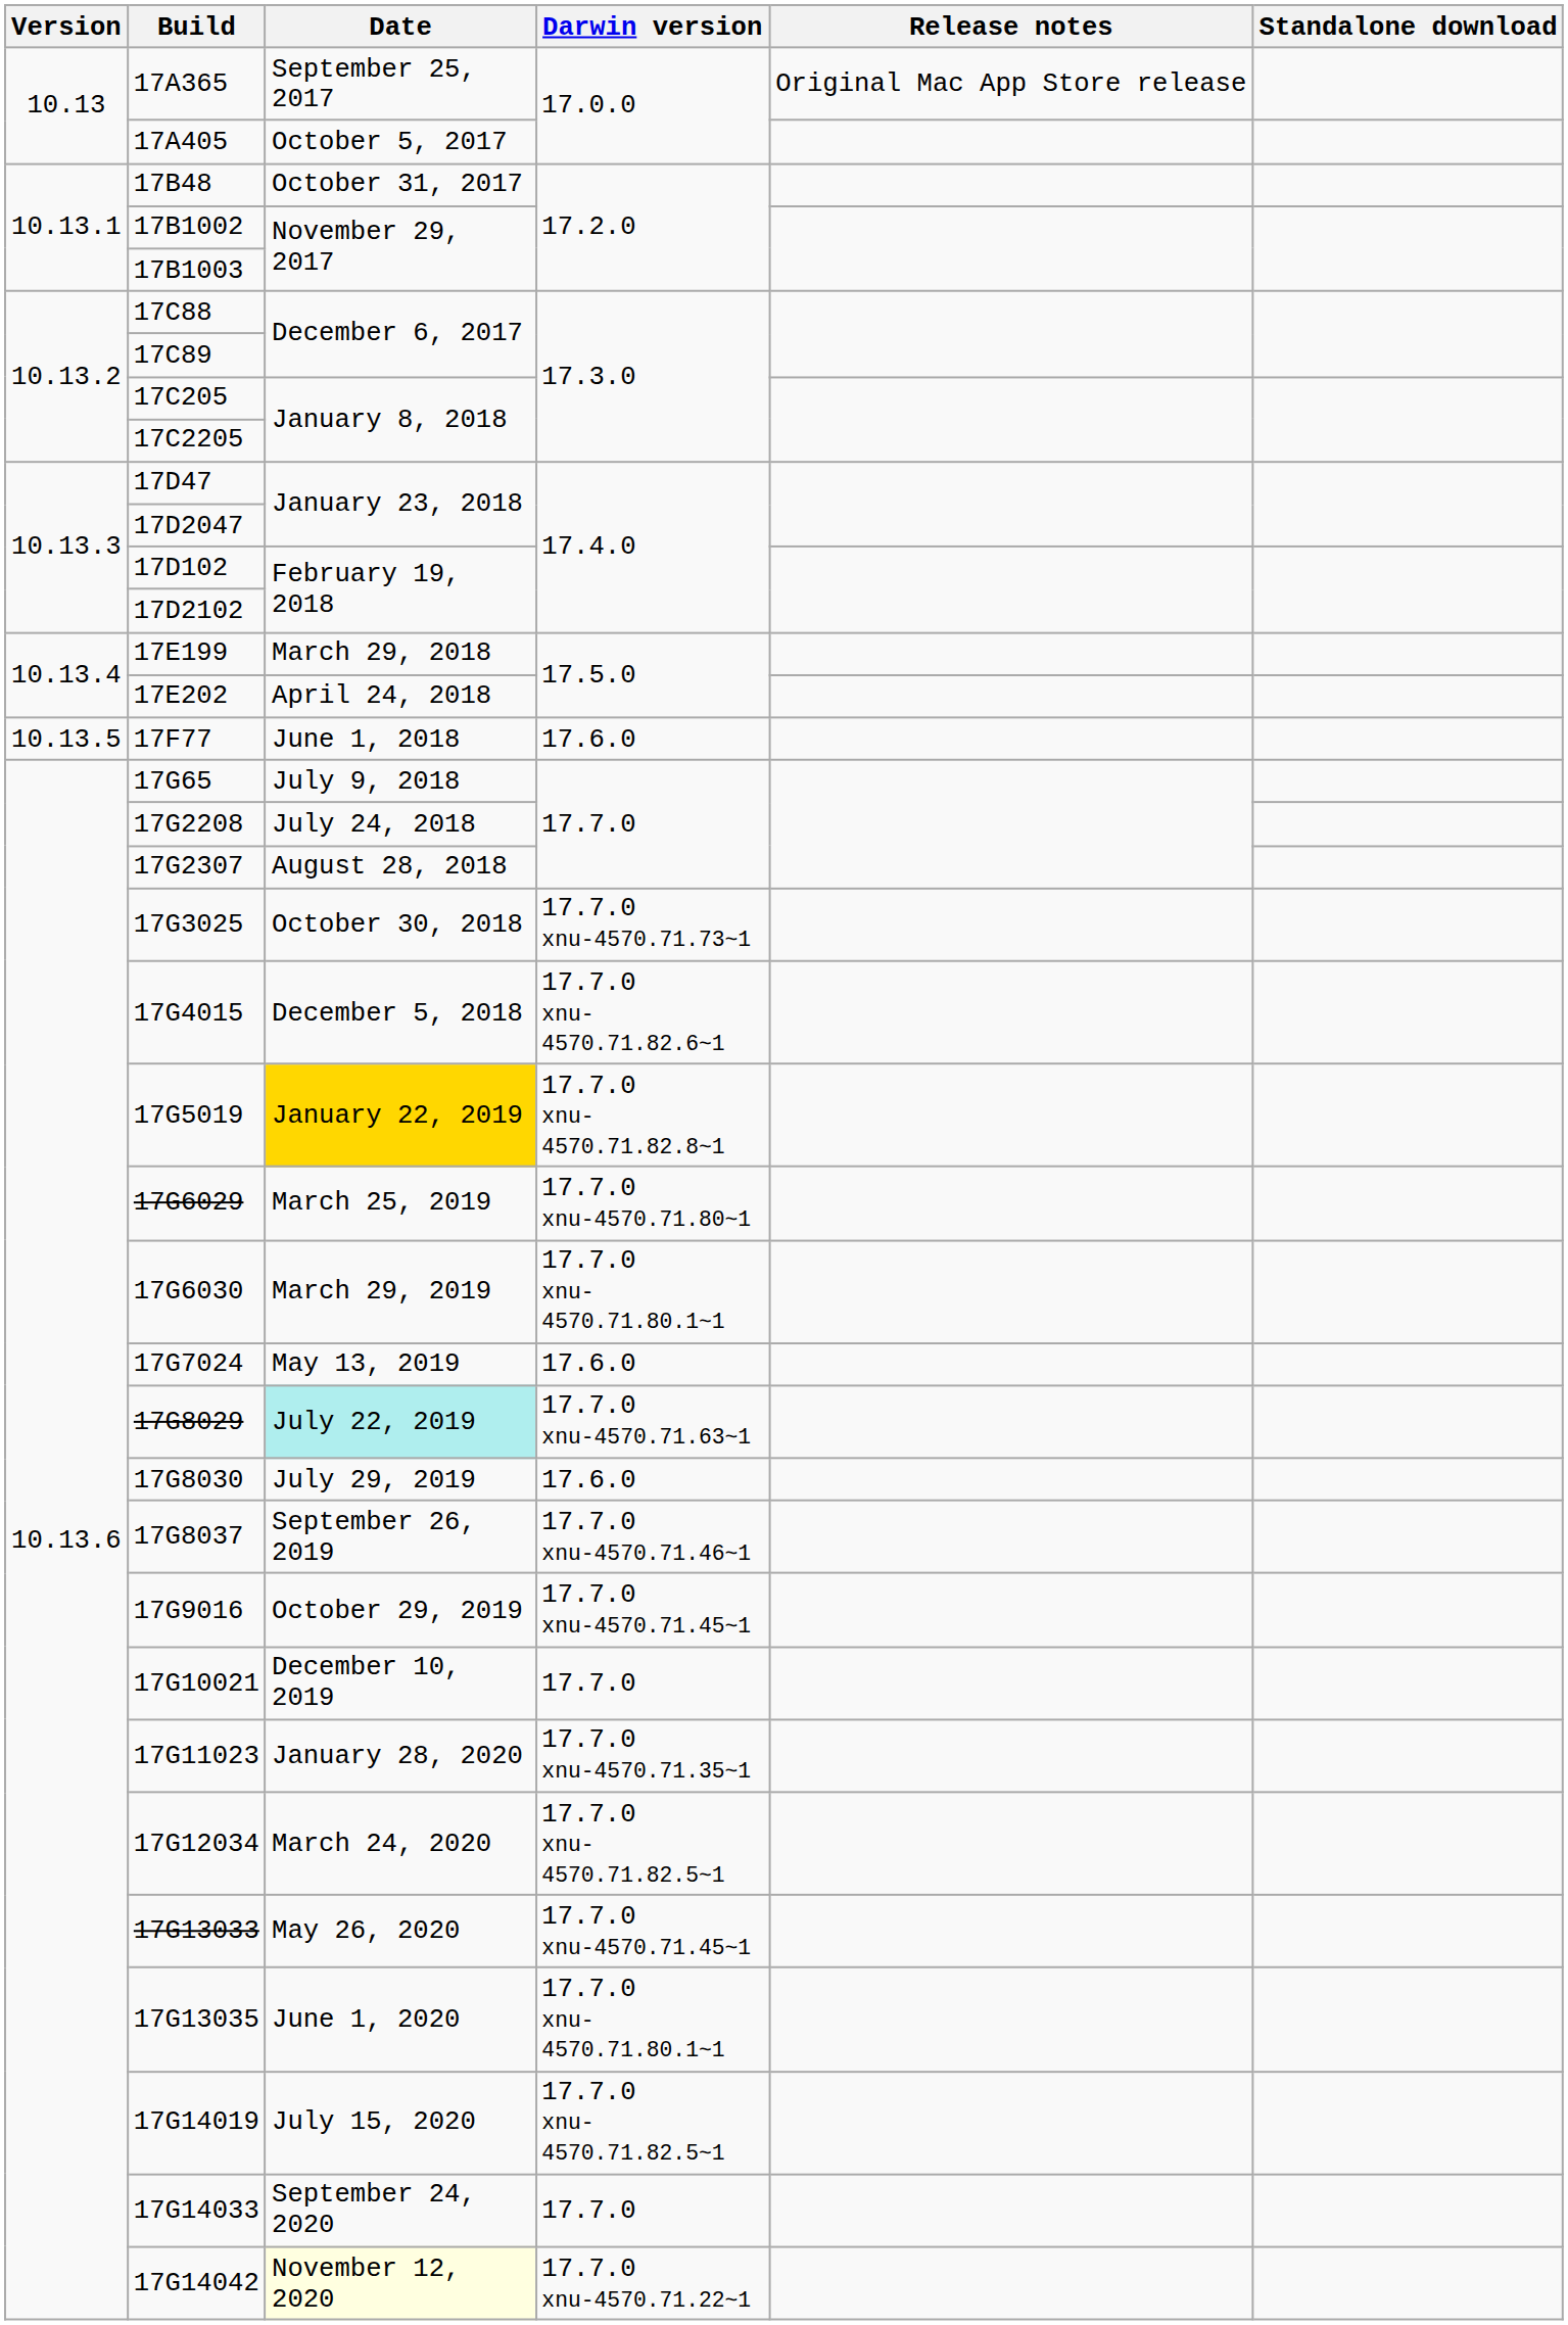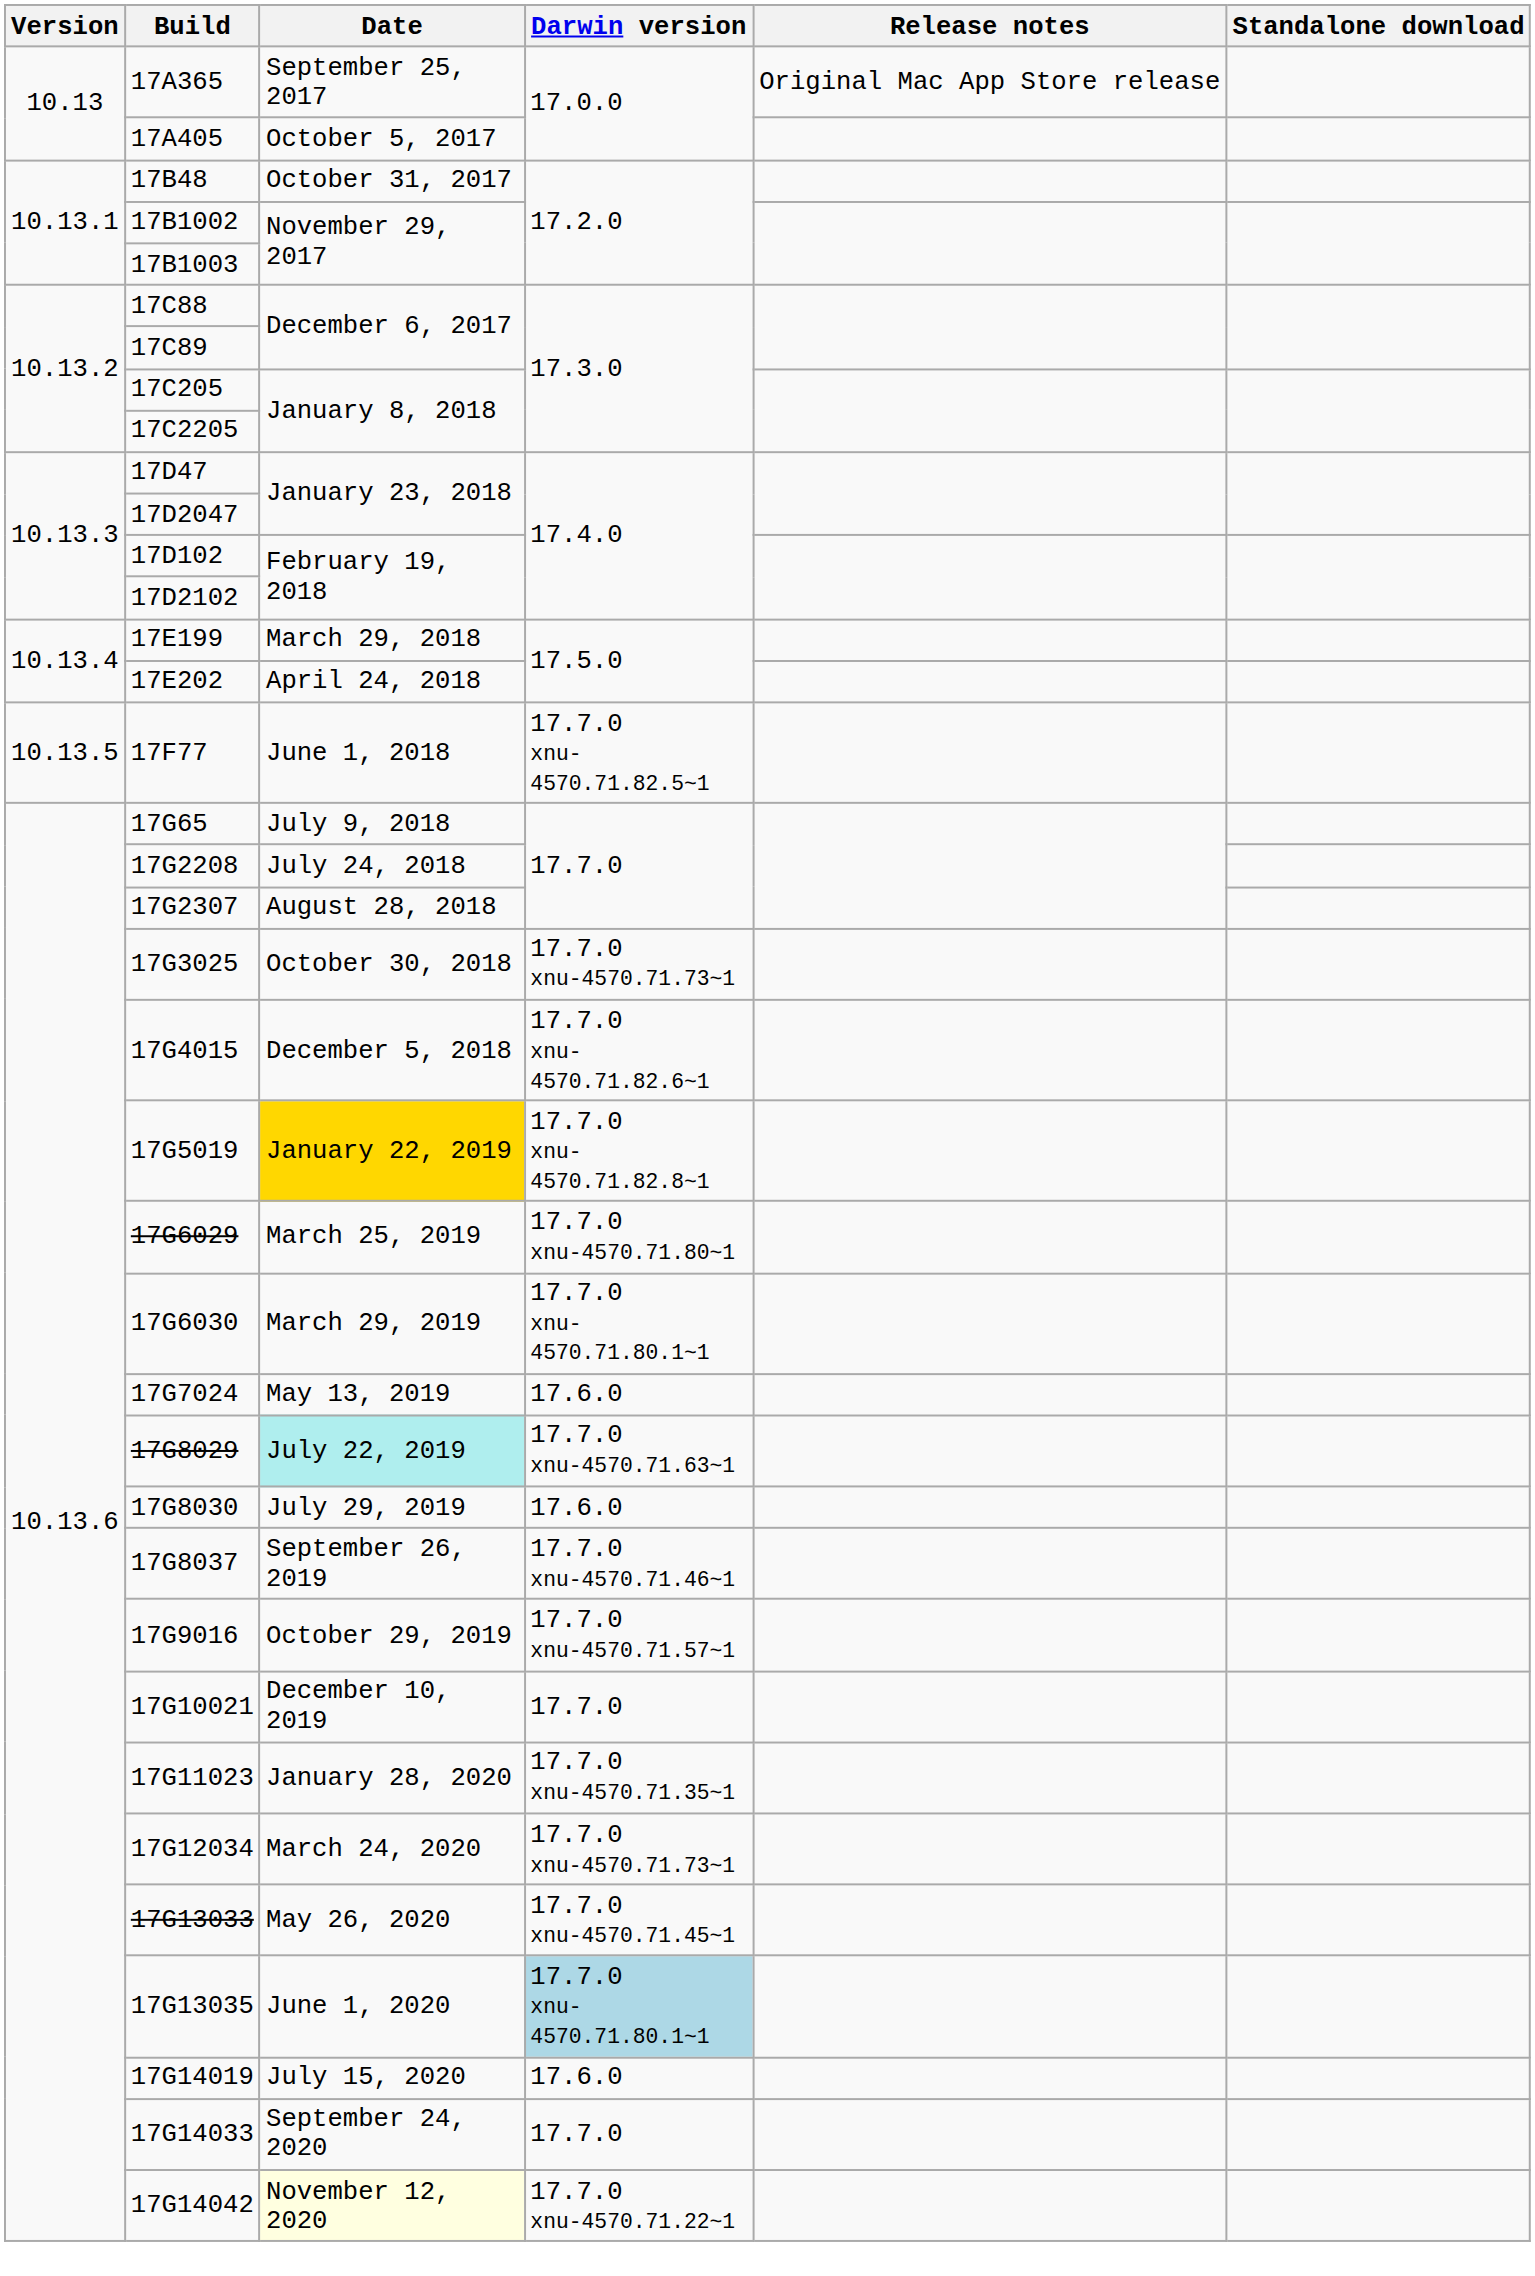17F77 | Darwin version: 17.6.0 -> 17.7.0 xnu-4570.71.82.5~1
17G9016 | Darwin version: 17.7.0 xnu-4570.71.45~1 -> 17.7.0 xnu-4570.71.57~1
17G12034 | Darwin version: 17.7.0 xnu-4570.71.82.5~1 -> 17.7.0 xnu-4570.71.73~1
17G13035 | Darwin version: no background -> lightblue background
17G14019 | Darwin version: 17.7.0 xnu-4570.71.82.5~1 -> 17.6.0
